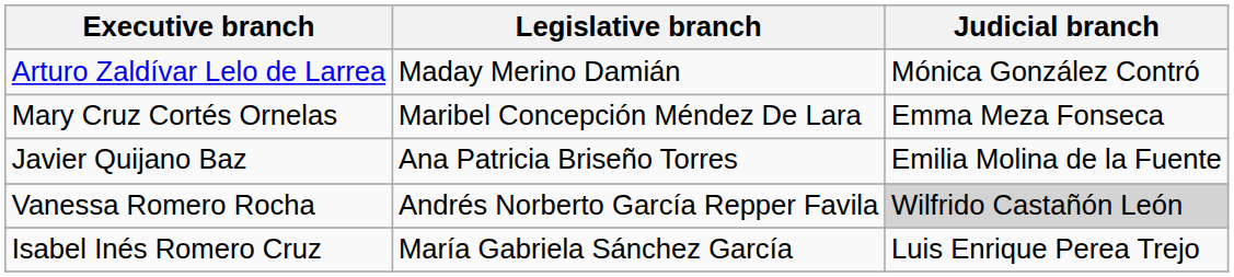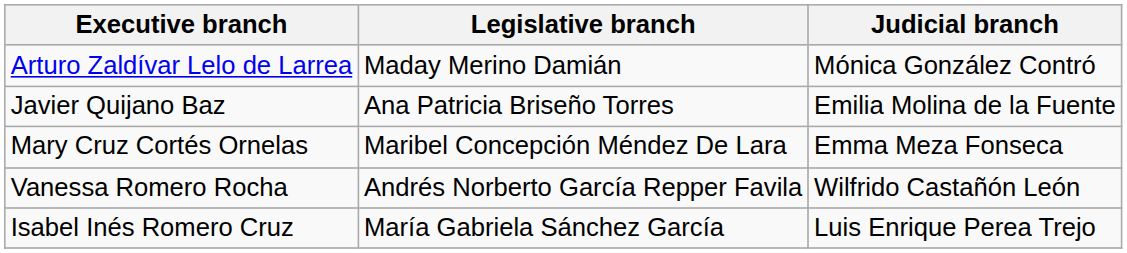rows swapped: Mary Cruz Cortés Ornelas <-> Javier Quijano Baz
Vanessa Romero Rocha | Judicial branch: lightgrey background -> no background
